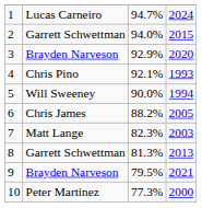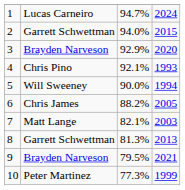7 | column 3: 82.3% -> 82.1%
10 | column 4: 2000 -> 1999
